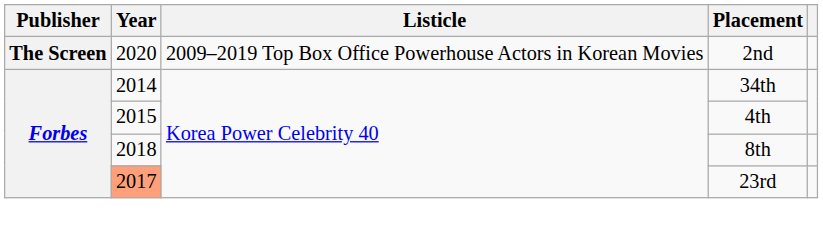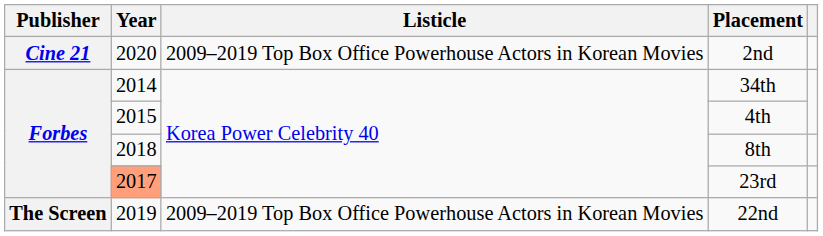2nd | Publisher: The Screen -> Cine 21
+ row: The Screen | 2019 | 2009–2019 Top Box Office Powerhouse Actors in Korean Movies | 22nd
